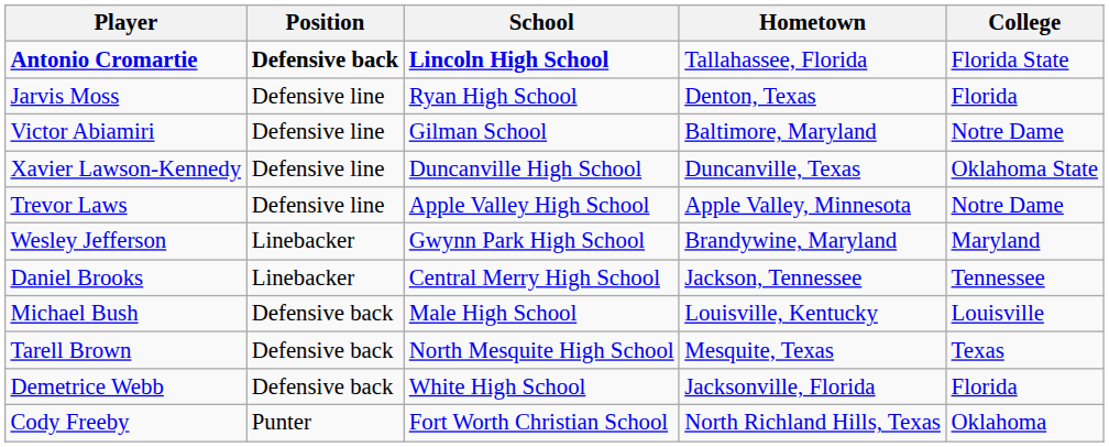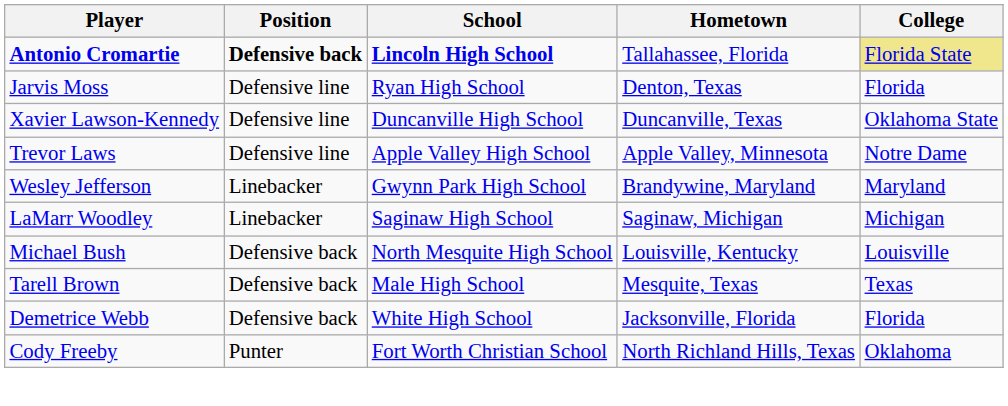Antonio Cromartie | College: no background -> khaki background
- row: Victor Abiamiri | Defensive line | Gilman School | Baltimore, Maryland | Notre Dame
- row: Daniel Brooks | Linebacker | Central Merry High School | Jackson, Tennessee | Tennessee
+ row: LaMarr Woodley | Linebacker | Saginaw High School | Saginaw, Michigan | Michigan
Michael Bush | School: Male High School -> North Mesquite High School
Tarell Brown | School: North Mesquite High School -> Male High School
